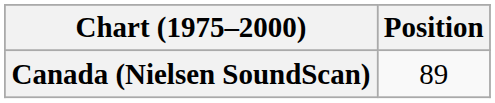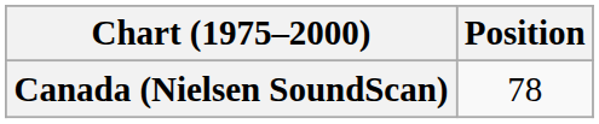Canada (Nielsen SoundScan) | Position: 89 -> 78
